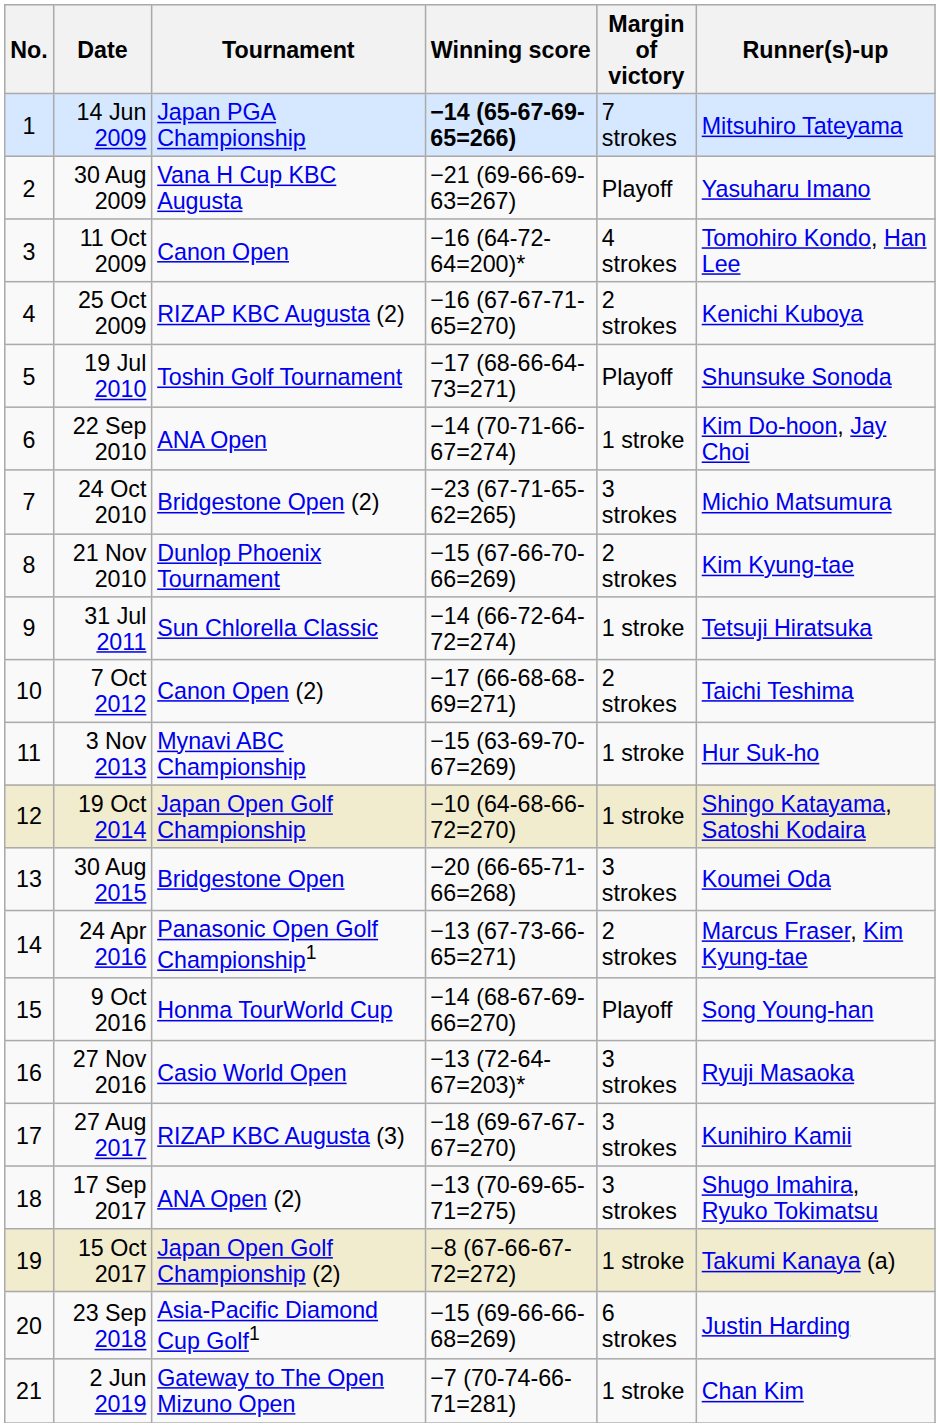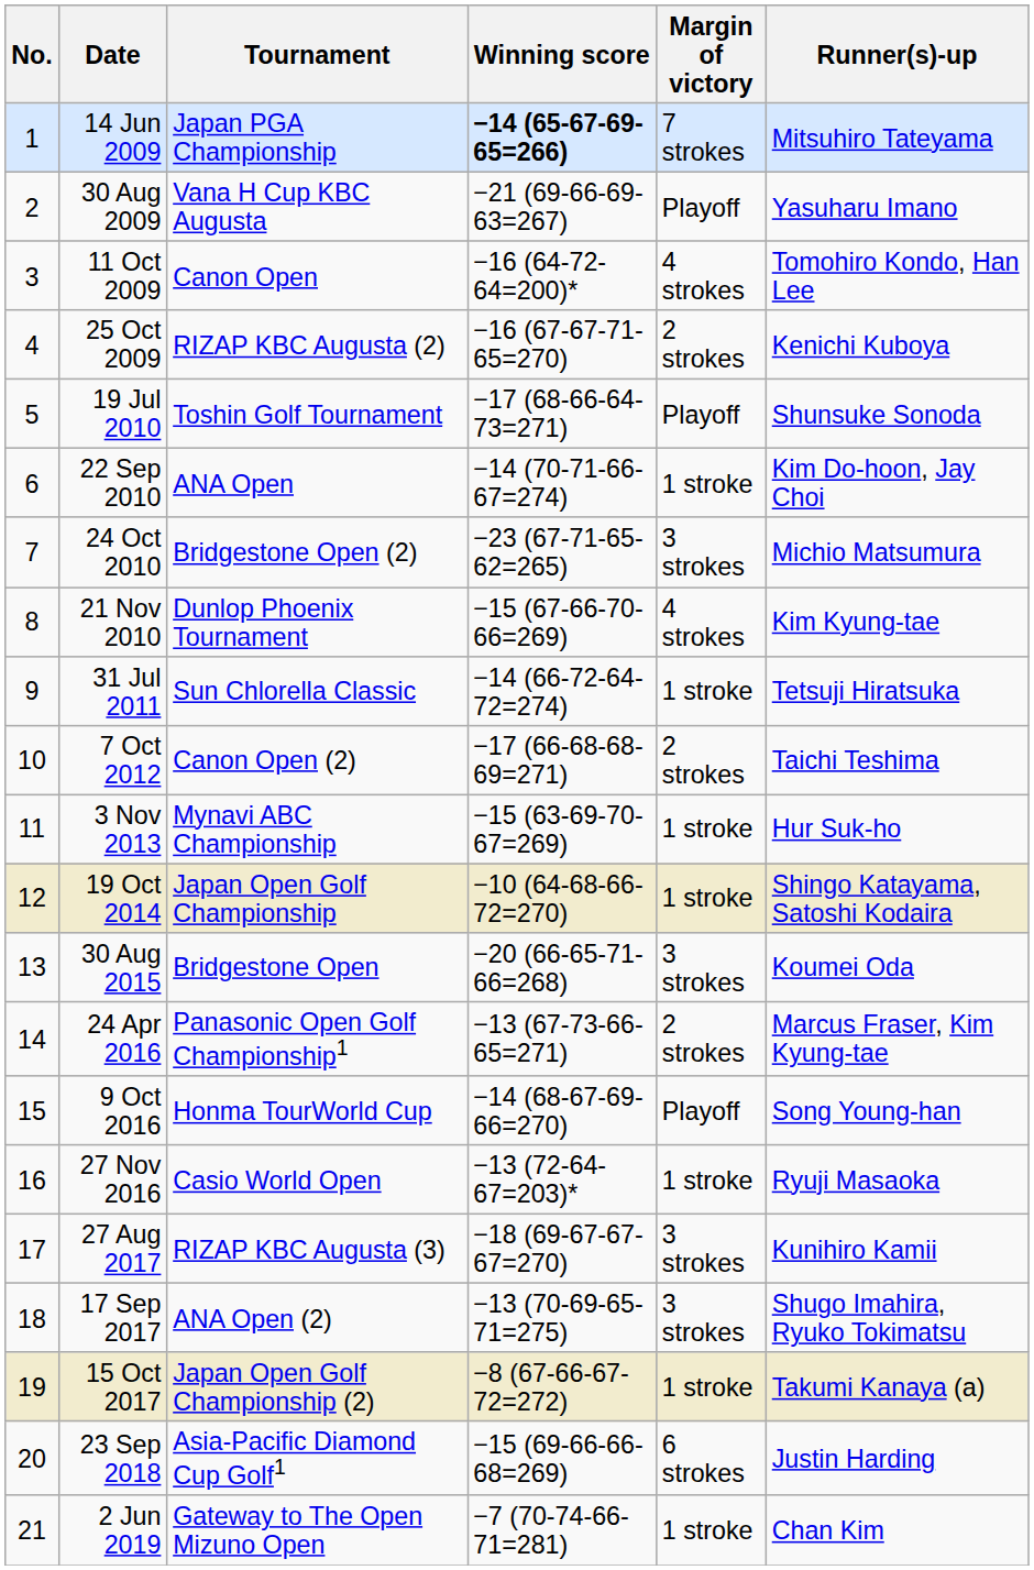21 Nov 2010 | Margin of victory: 2 strokes -> 4 strokes
27 Nov 2016 | Margin of victory: 3 strokes -> 1 stroke
